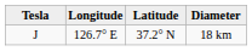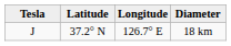columns swapped: Latitude <-> Longitude
